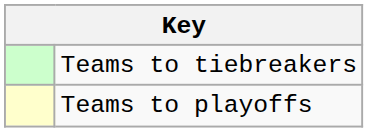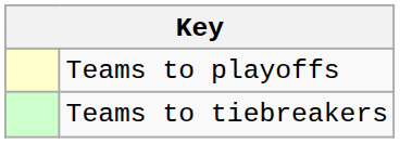rows swapped: Teams to playoffs <-> Teams to tiebreakers
